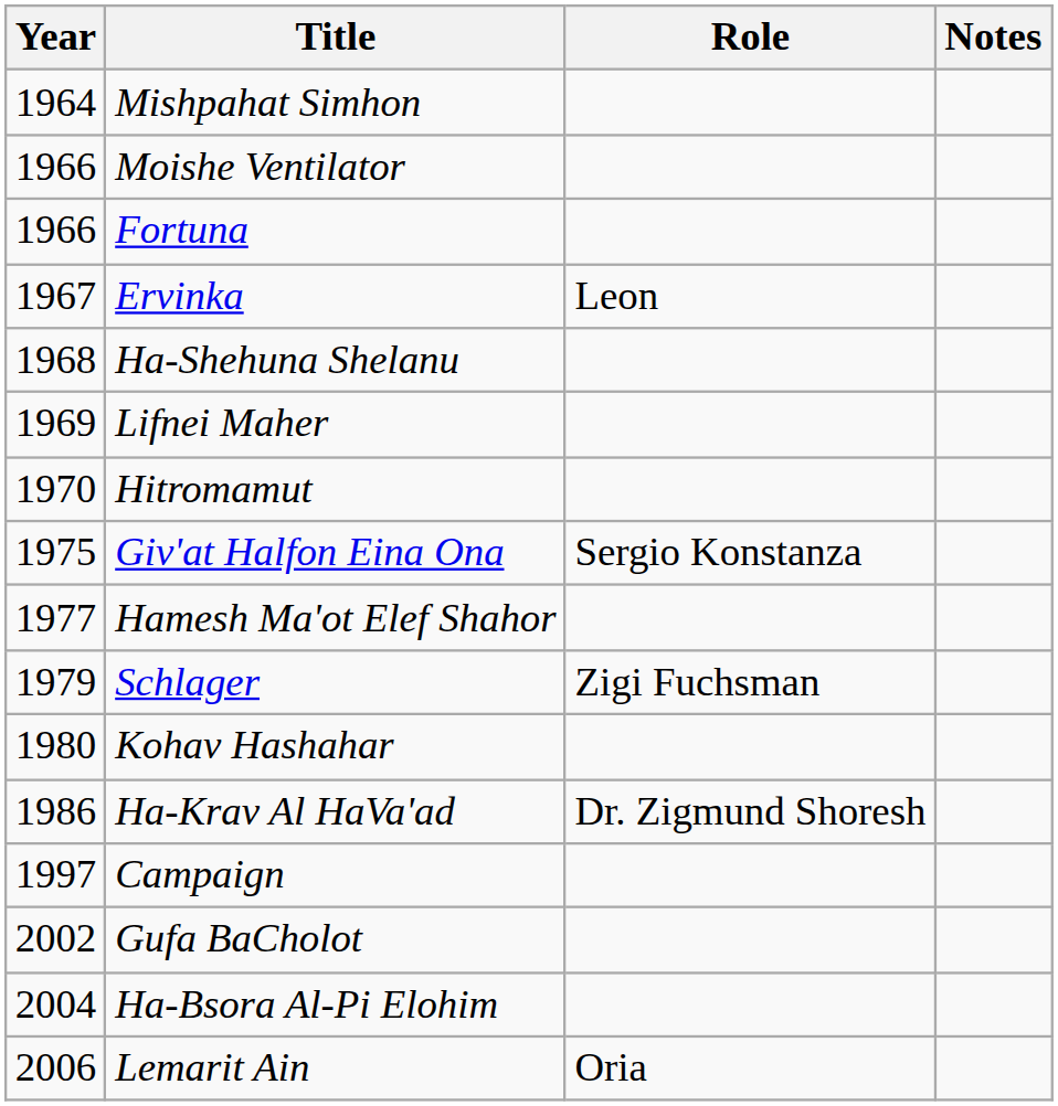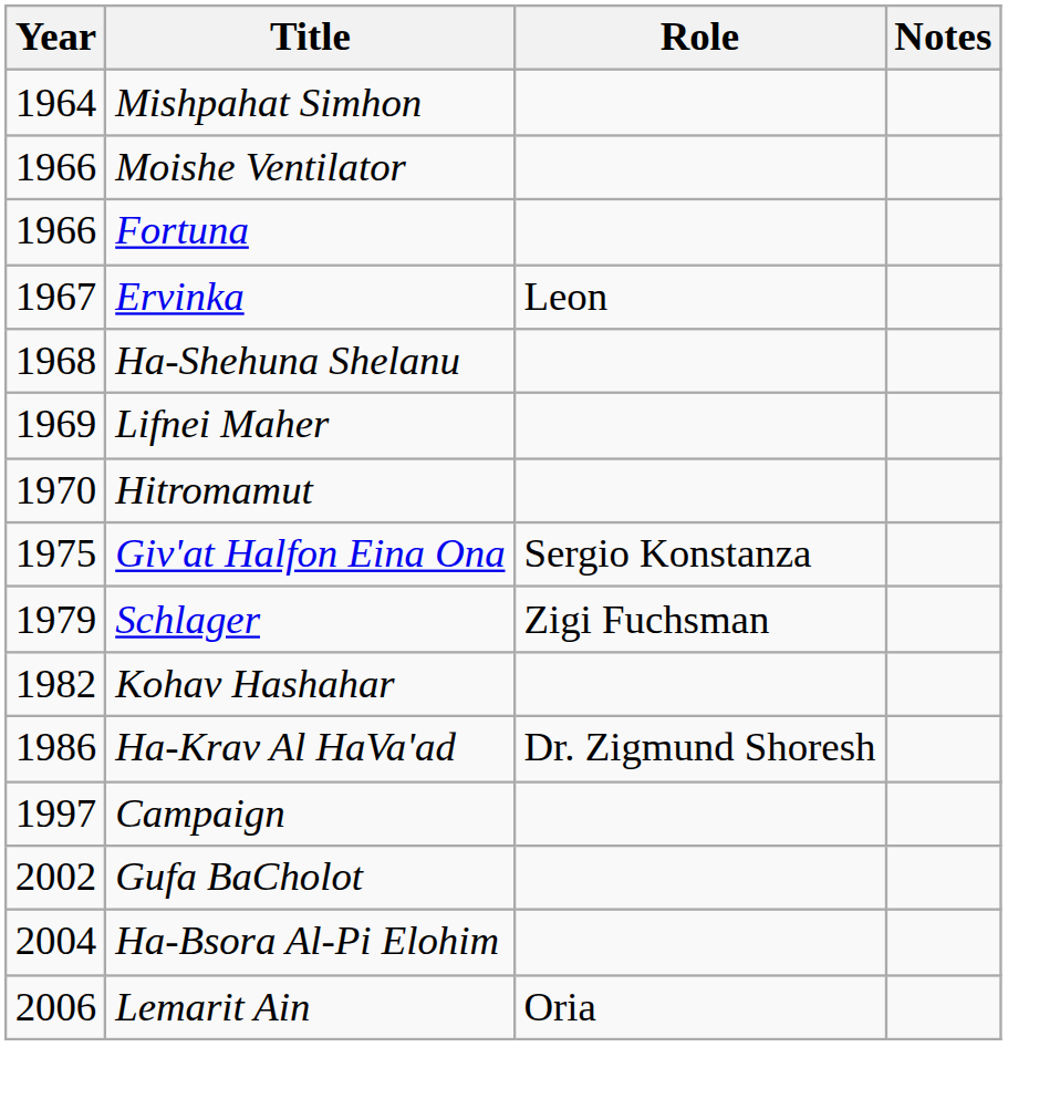- row: 1977 | Hamesh Ma'ot Elef Shahor
Kohav Hashahar | Year: 1980 -> 1982
